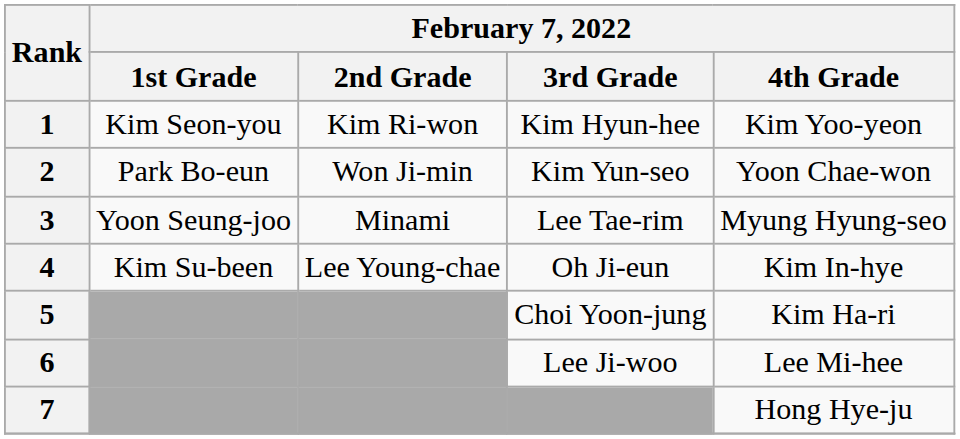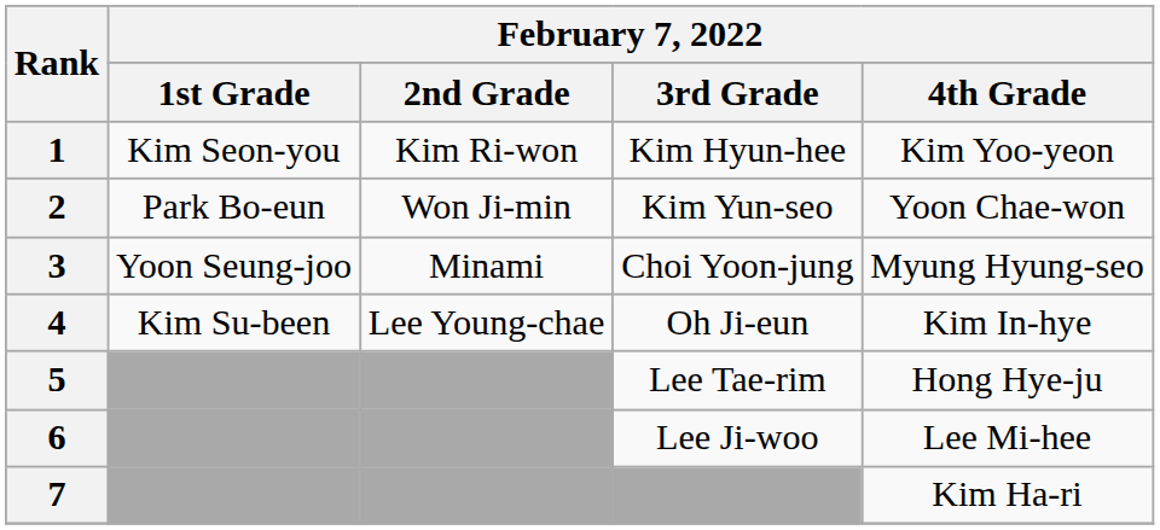3 | February 7, 2022 / 3rd Grade: Lee Tae-rim -> Choi Yoon-jung
5 | February 7, 2022 / 3rd Grade: Choi Yoon-jung -> Lee Tae-rim
5 | February 7, 2022 / 4th Grade: Kim Ha-ri -> Hong Hye-ju
7 | February 7, 2022 / 4th Grade: Hong Hye-ju -> Kim Ha-ri
